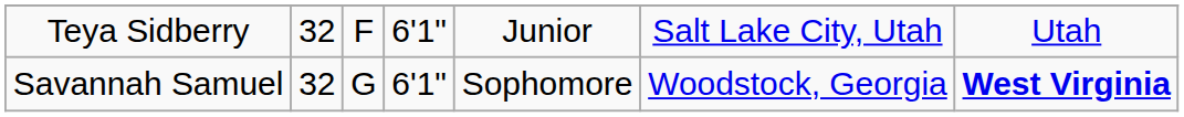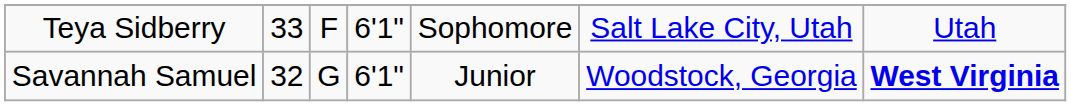Teya Sidberry | column 2: 32 -> 33
Teya Sidberry | column 5: Junior -> Sophomore
Savannah Samuel | column 5: Sophomore -> Junior
